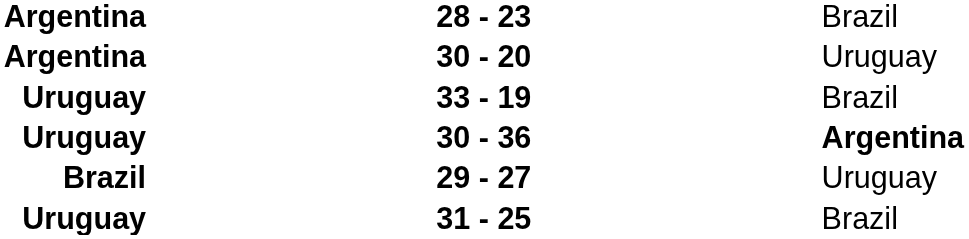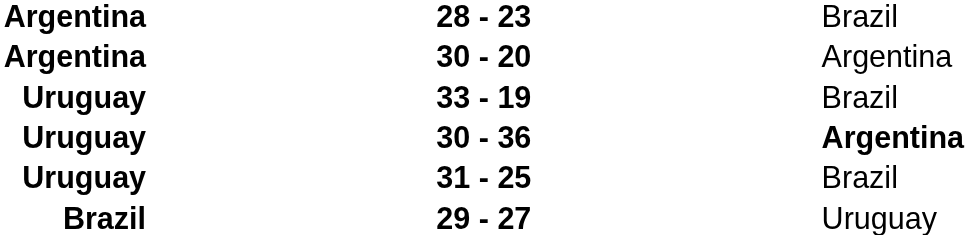30 - 20 | column 3: Uruguay -> Argentina
rows swapped: 29 - 27 <-> 31 - 25
